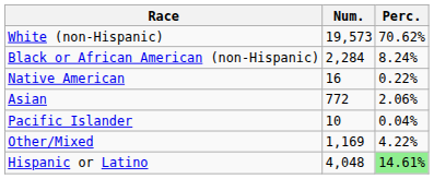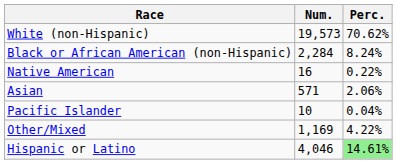Asian | Num.: 772 -> 571
Hispanic or Latino | Num.: 4,048 -> 4,046
